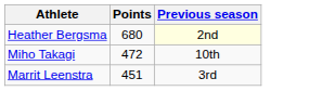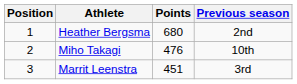+ column: Position | 1 | 2 | 3
Heather Bergsma | Previous season: lightyellow background -> no background
Miho Takagi | Points: 472 -> 476
